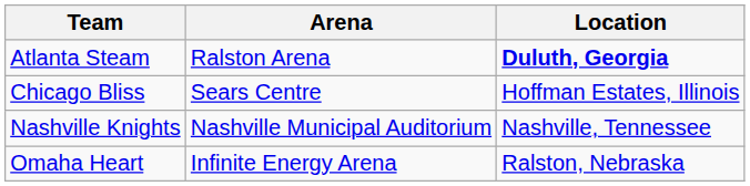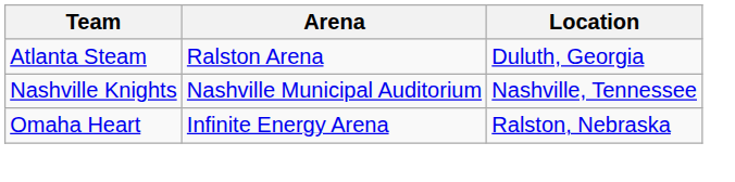Atlanta Steam | Location: bold -> normal
- row: Chicago Bliss | Sears Centre | Hoffman Estates, Illinois
